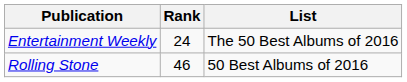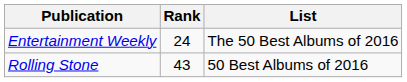Rolling Stone | Rank: 46 -> 43
